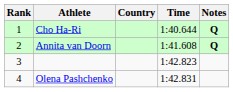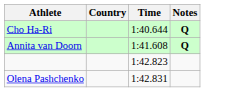- column: Rank | 1 | 2 | 3 | 4
